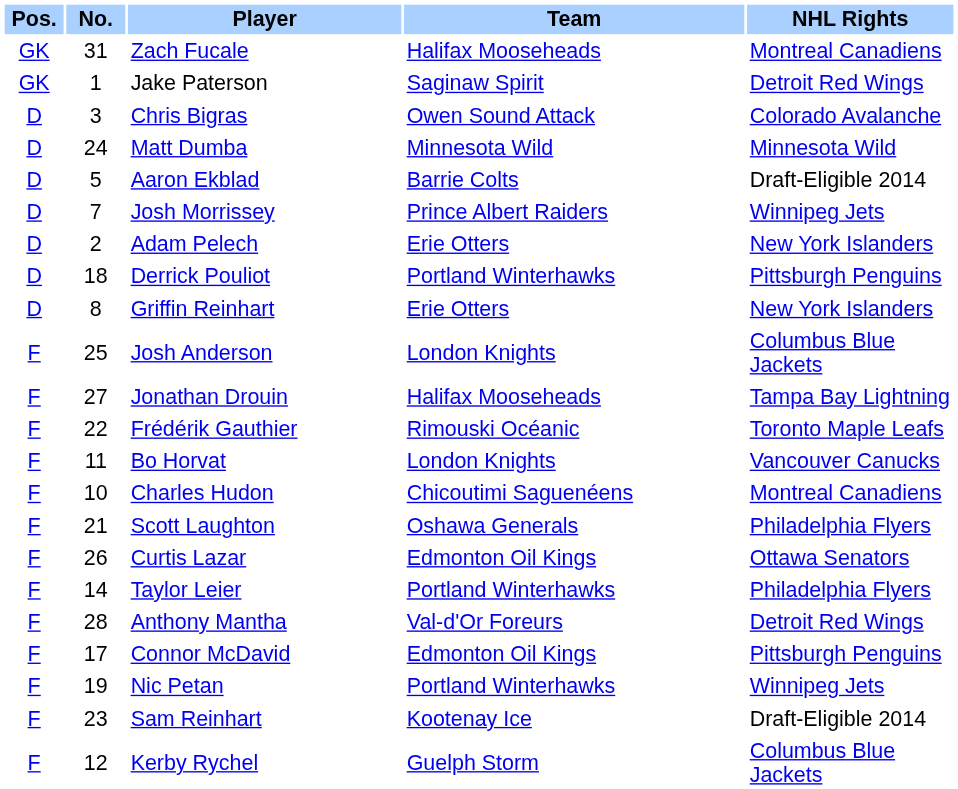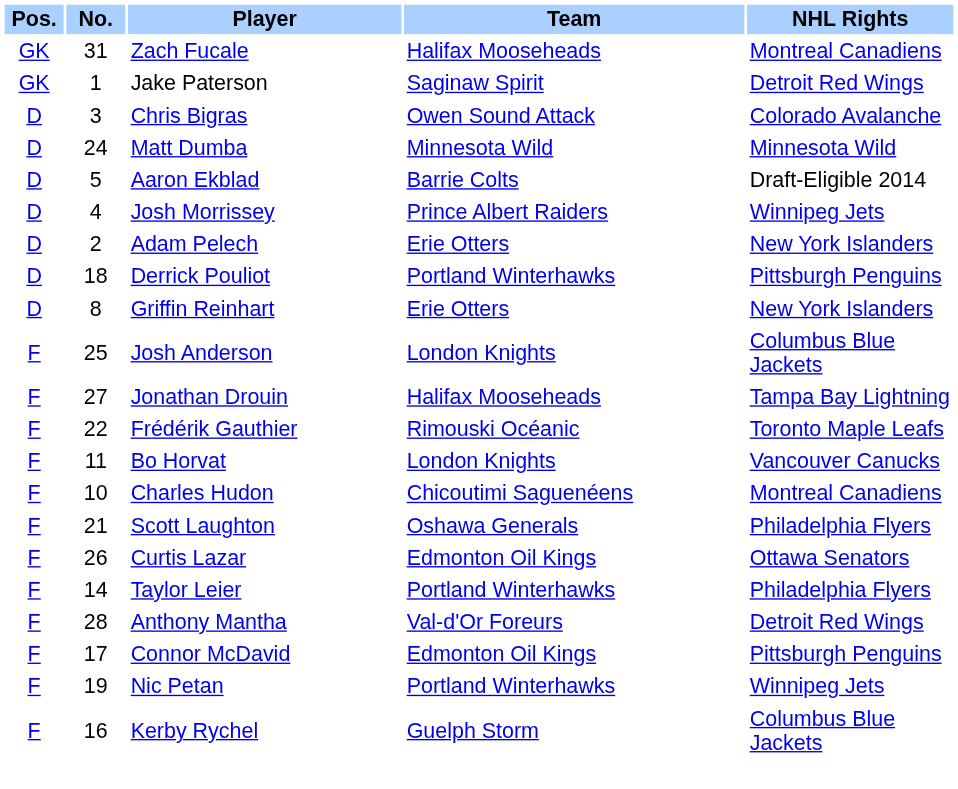Josh Morrissey | No.: 7 -> 4
- row: F | 23 | Sam Reinhart | Kootenay Ice | Draft-Eligible 2014
Kerby Rychel | No.: 12 -> 16
